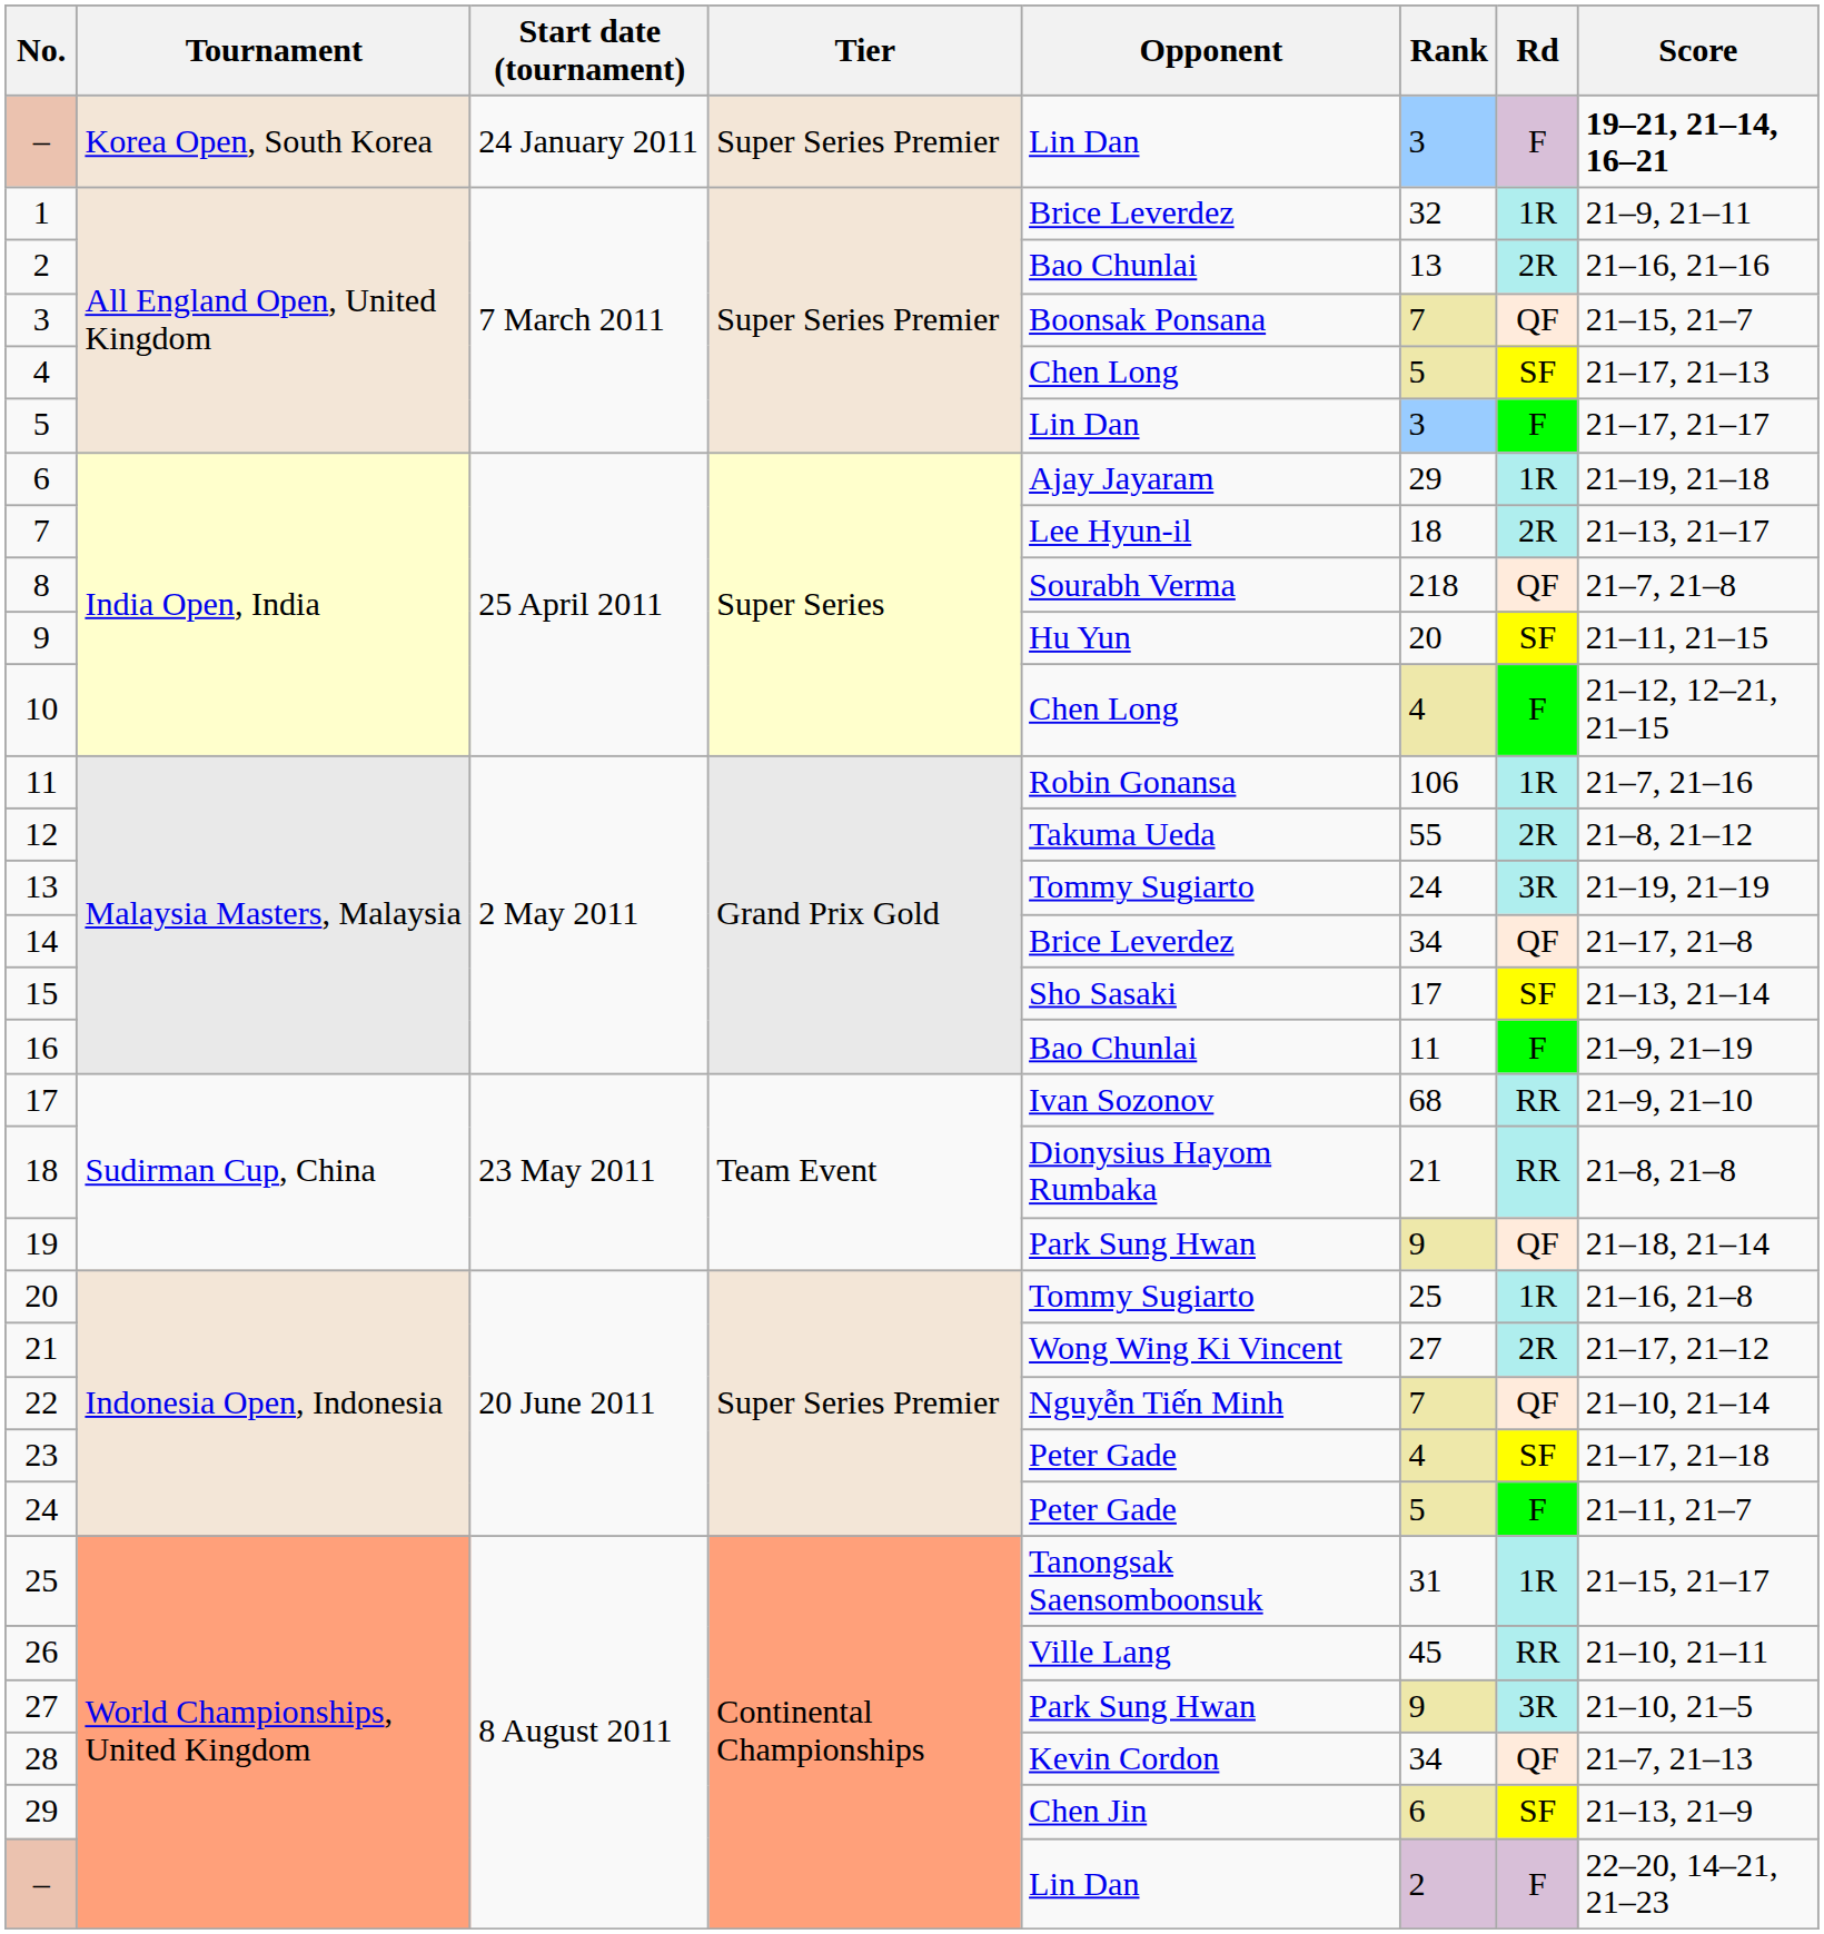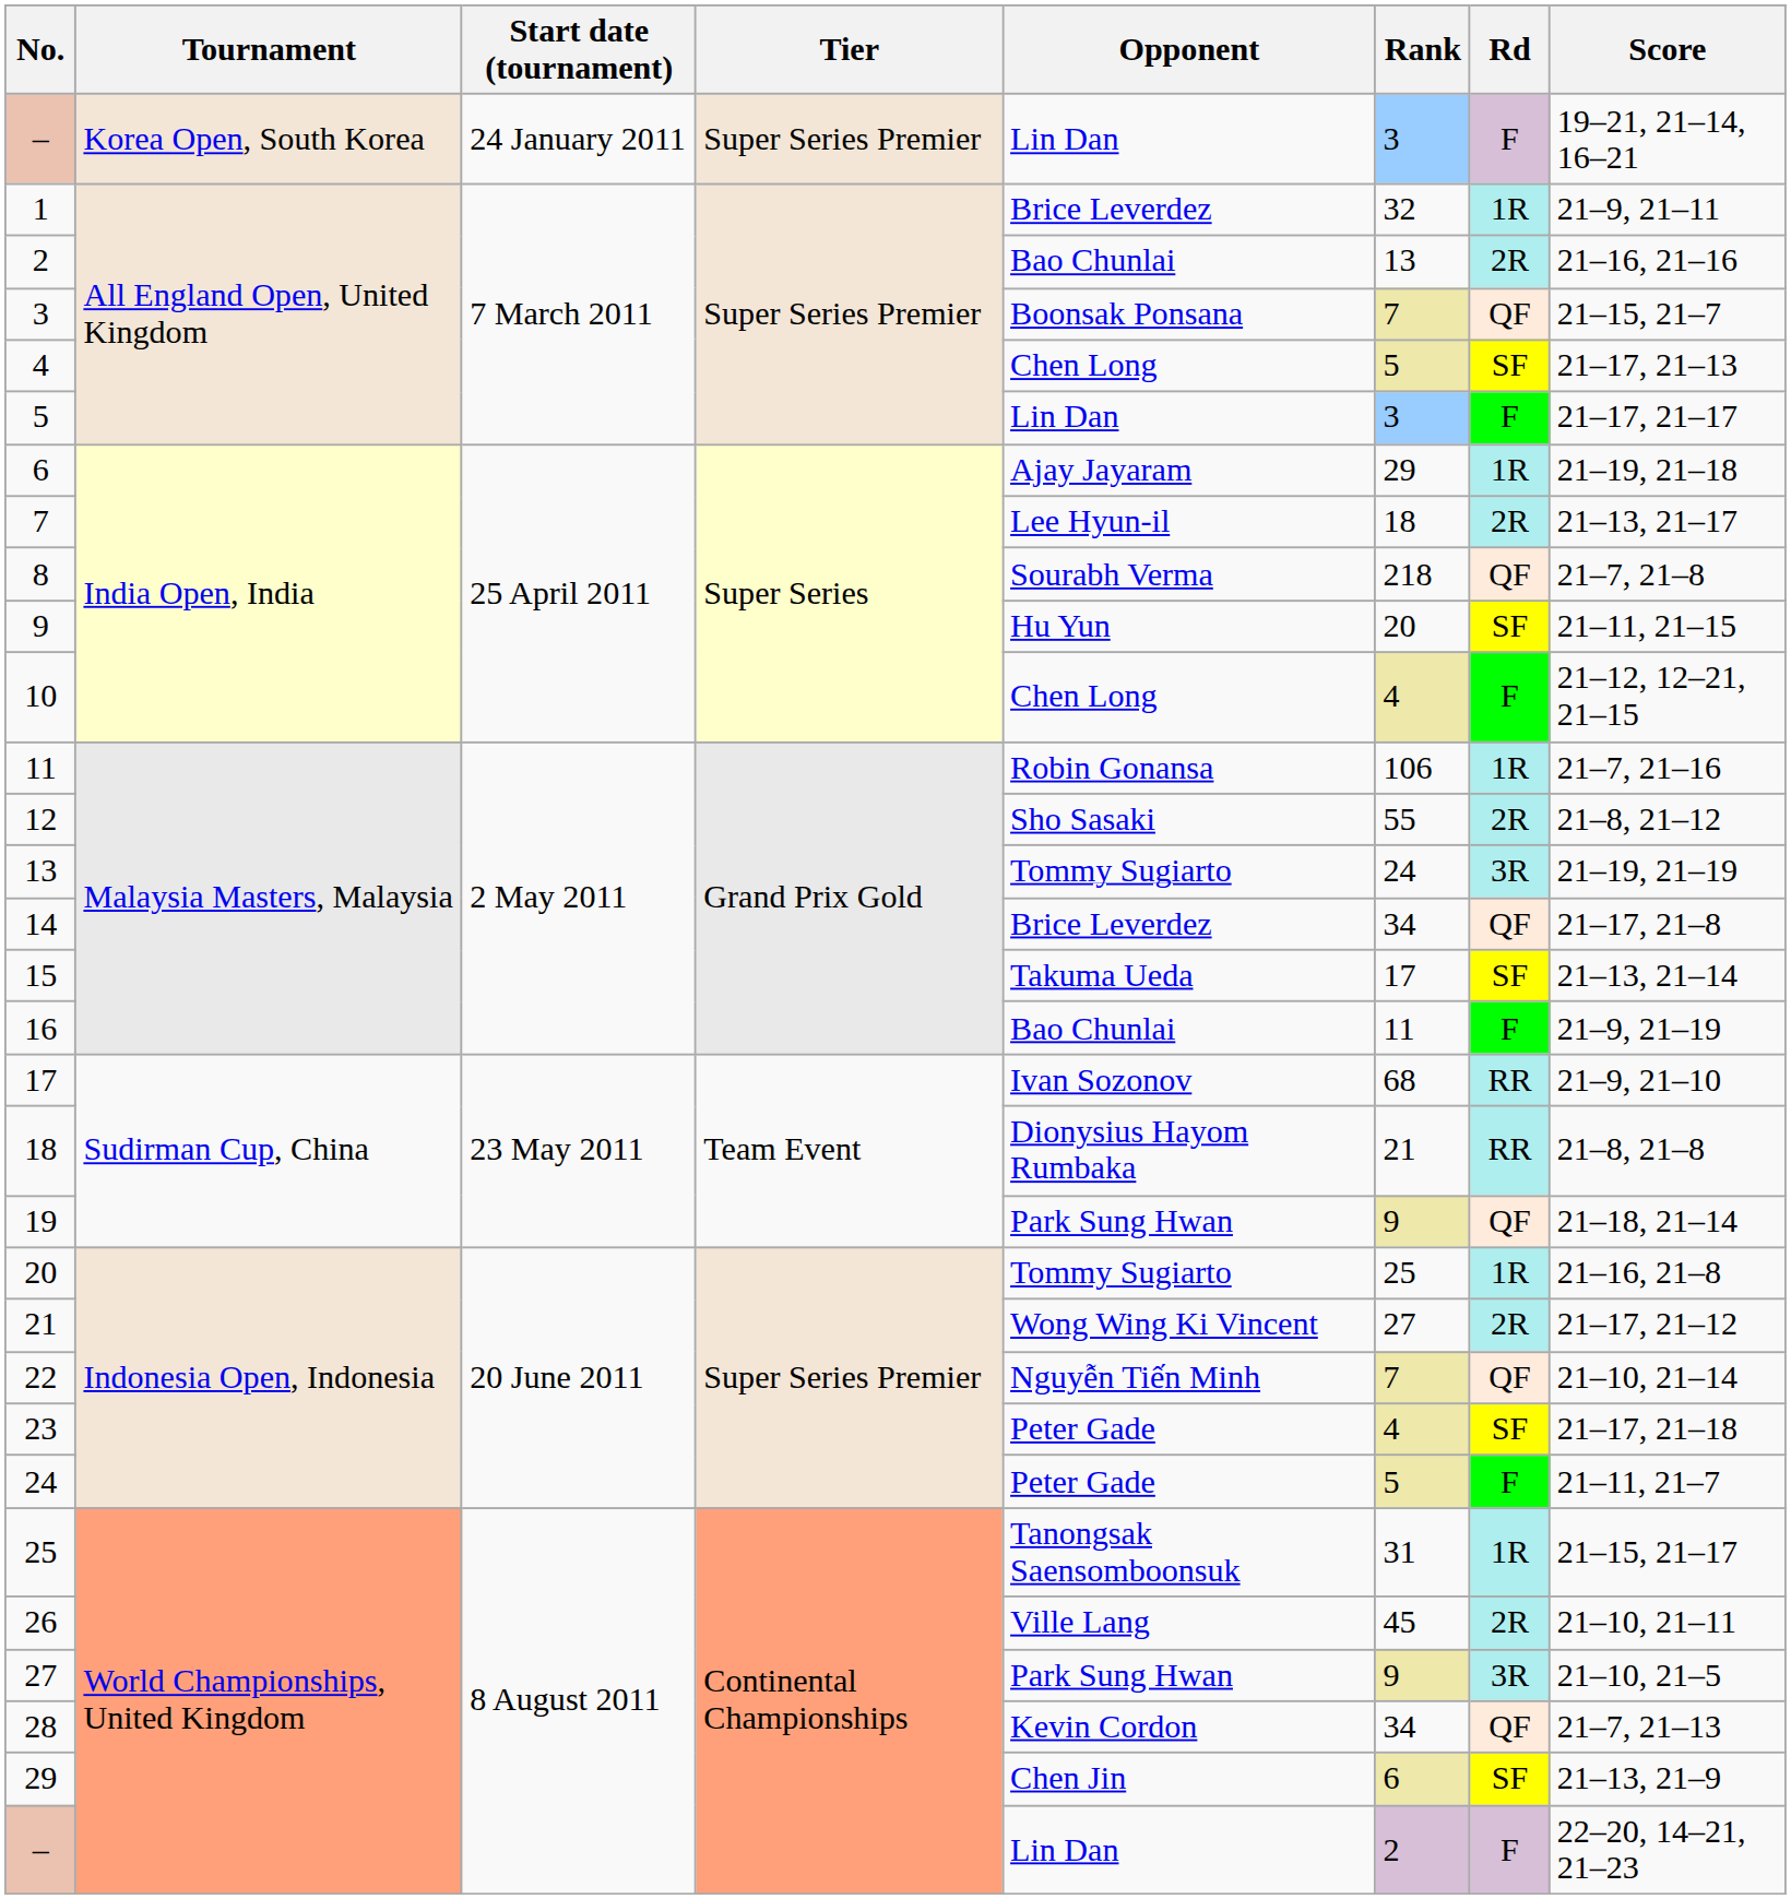– / Korea Open, South Korea | Score: bold -> normal
12 | Opponent: Takuma Ueda -> Sho Sasaki
15 | Opponent: Sho Sasaki -> Takuma Ueda
26 | Rd: RR -> 2R
